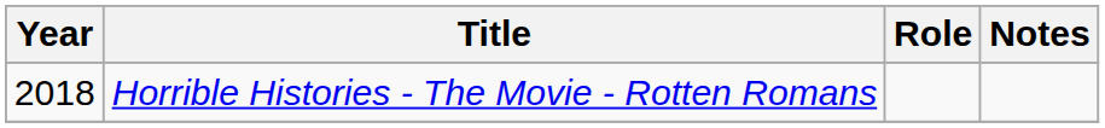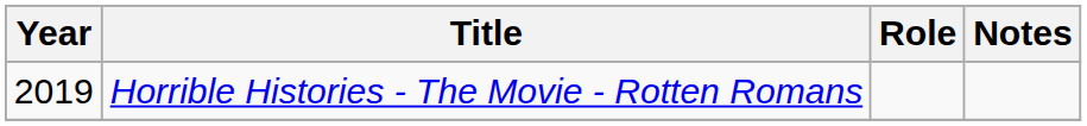Horrible Histories - The Movie - Rotten Romans | Year: 2018 -> 2019
